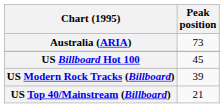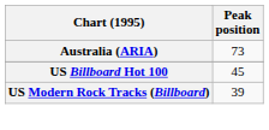- row: US Top 40/Mainstream (Billboard) | 21
